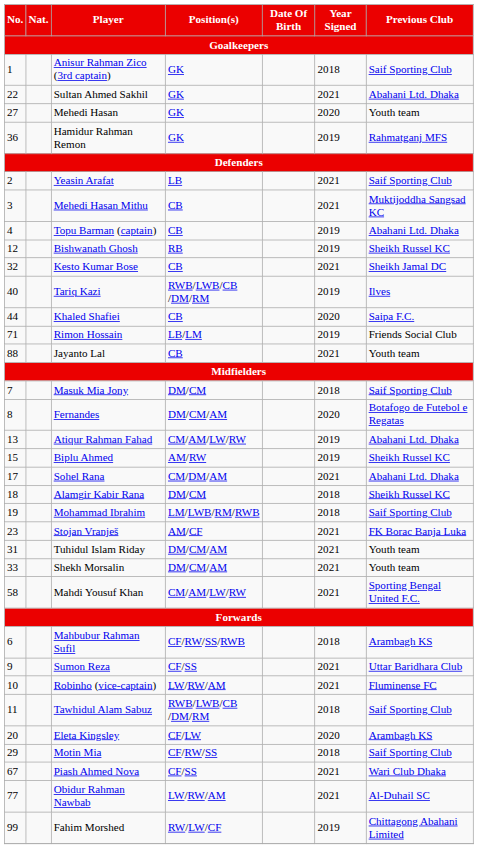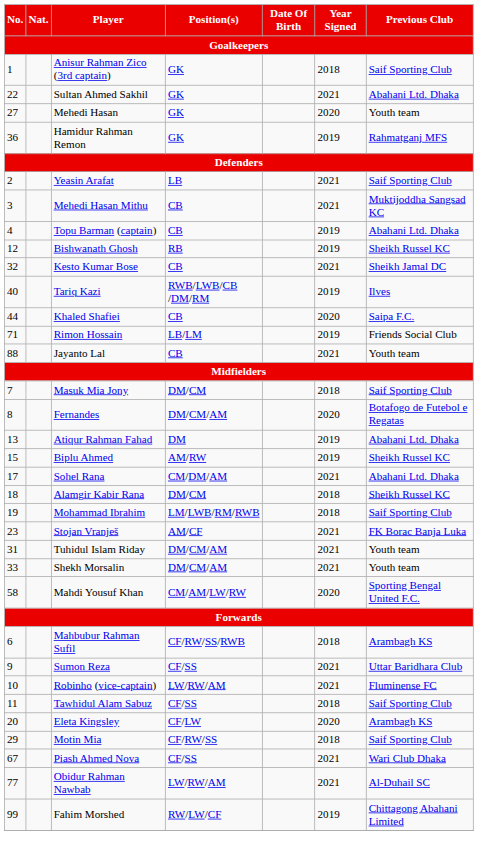Atiqur Rahman Fahad | Position(s): CM/AM/LW/RW -> DM
Mahdi Yousuf Khan | Year Signed: 2021 -> 2020
Tawhidul Alam Sabuz | Position(s): RWB/LWB/CB /DM/RM -> CF/SS
